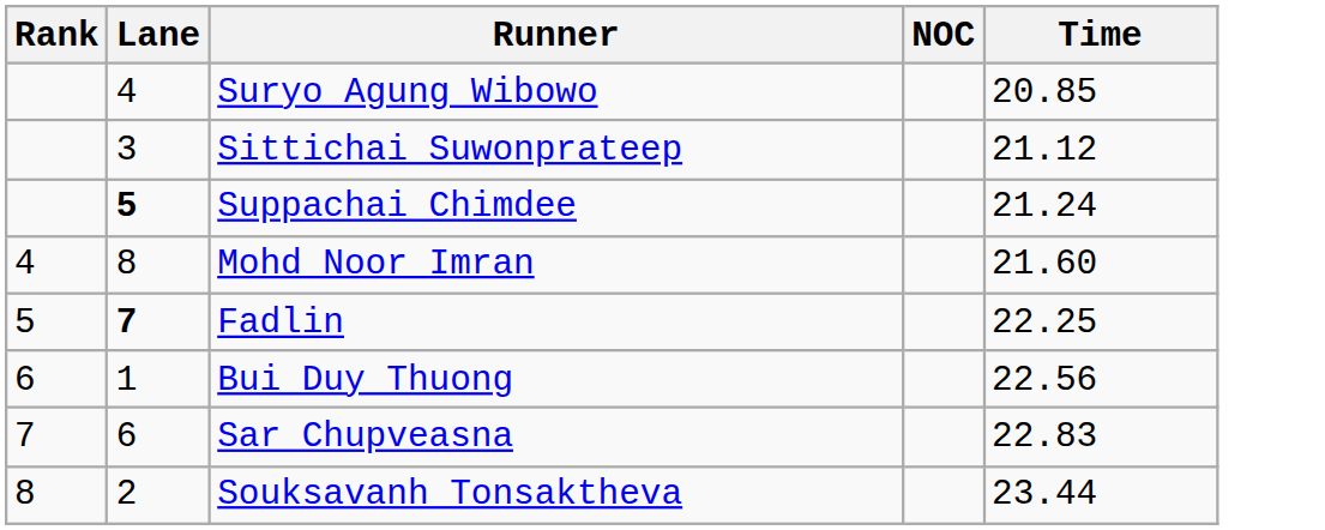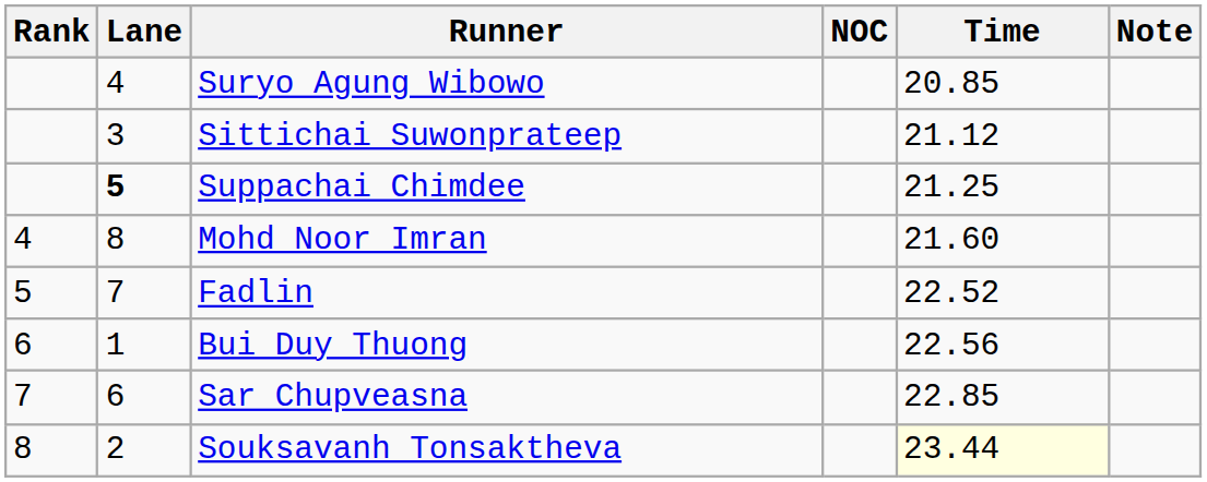+ column: Note
Suppachai Chimdee | Time: 21.24 -> 21.25
Fadlin | Lane: bold -> normal
Fadlin | Time: 22.25 -> 22.52
Sar Chupveasna | Time: 22.83 -> 22.85
Souksavanh Tonsaktheva | Time: no background -> lightyellow background
